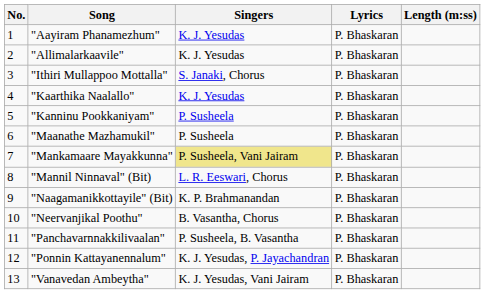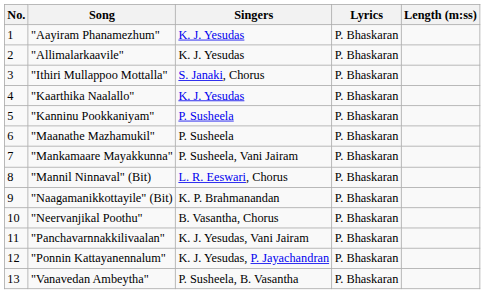"Mankamaare Mayakkunna" | Singers: khaki background -> no background
"Panchavarnnakkilivaalan" | Singers: P. Susheela, B. Vasantha -> K. J. Yesudas, Vani Jairam
"Vanavedan Ambeytha" | Singers: K. J. Yesudas, Vani Jairam -> P. Susheela, B. Vasantha
